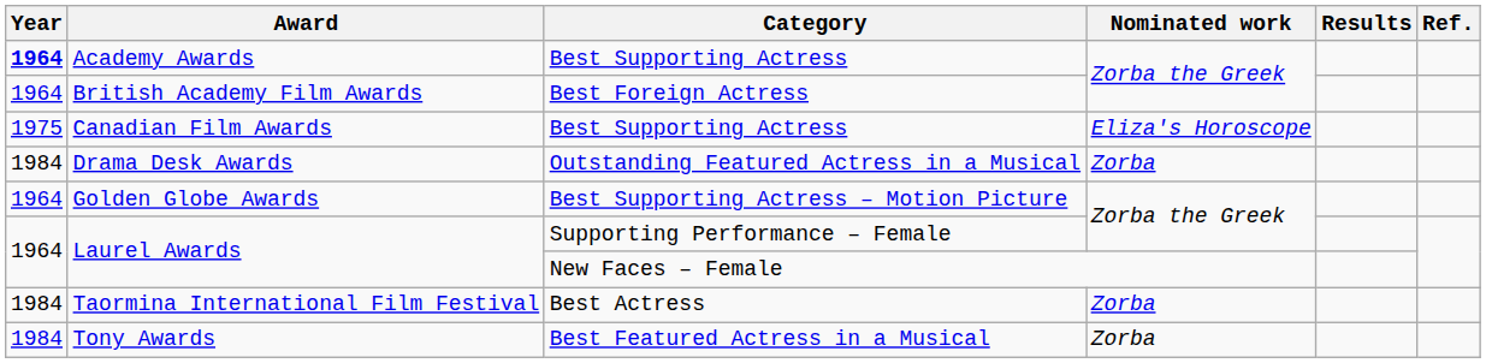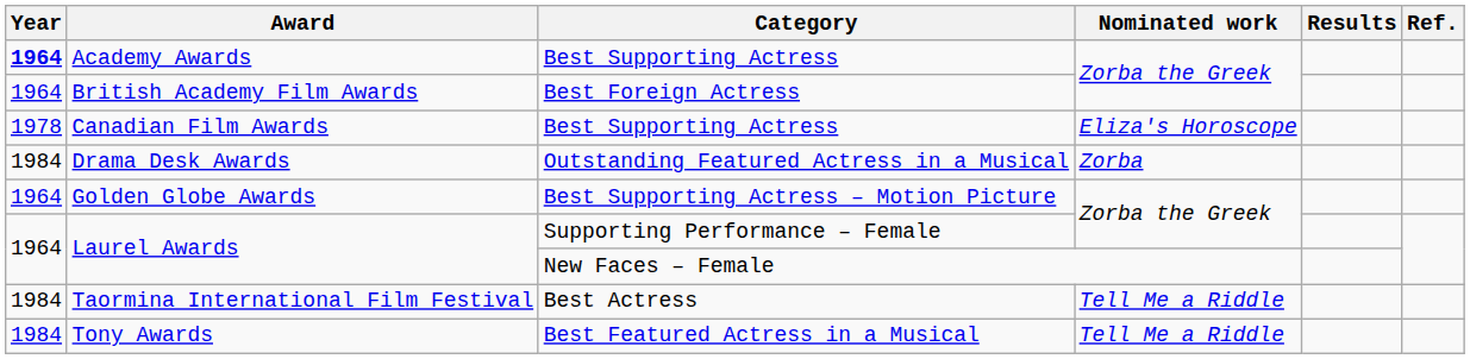Canadian Film Awards | Year: 1975 -> 1978
Taormina International Film Festival | Nominated work: Zorba -> Tell Me a Riddle
Tony Awards | Nominated work: Zorba -> Tell Me a Riddle
